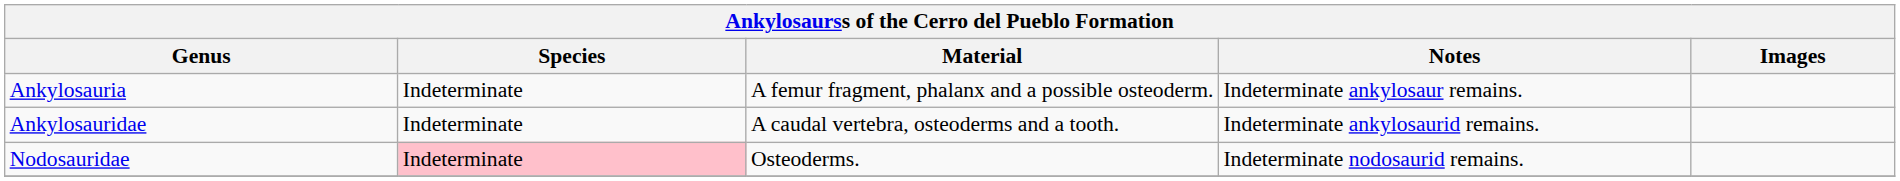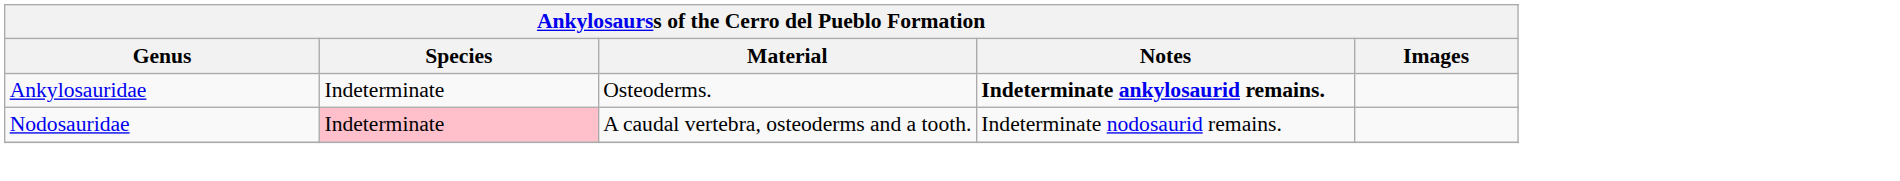- row: Ankylosauria | Indeterminate | A femur fragment, phalanx and a possible osteoderm. | Indeterminate ankylosaur remains.
Ankylosauridae | Material: A caudal vertebra, osteoderms and a tooth. -> Osteoderms.
Ankylosauridae | Notes: normal -> bold
Nodosauridae | Material: Osteoderms. -> A caudal vertebra, osteoderms and a tooth.
